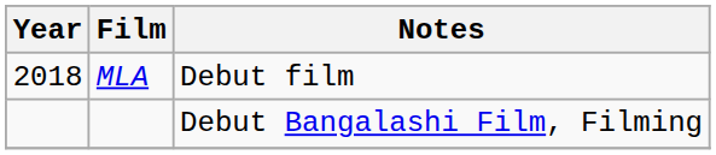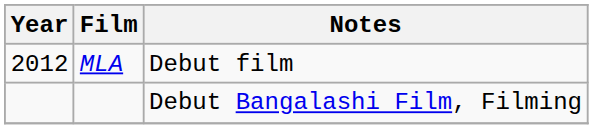MLA | Year: 2018 -> 2012
